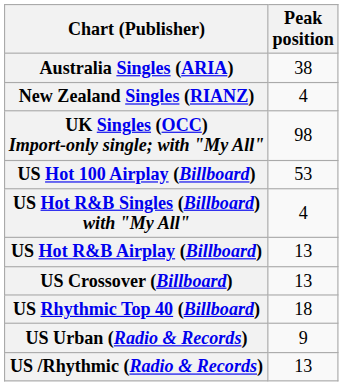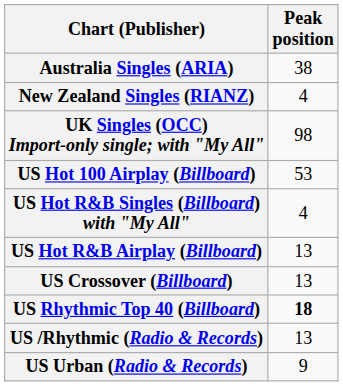US Rhythmic Top 40 (Billboard) | Peak position: normal -> bold
rows swapped: US /Rhythmic (Radio & Records) <-> US Urban (Radio & Records)
